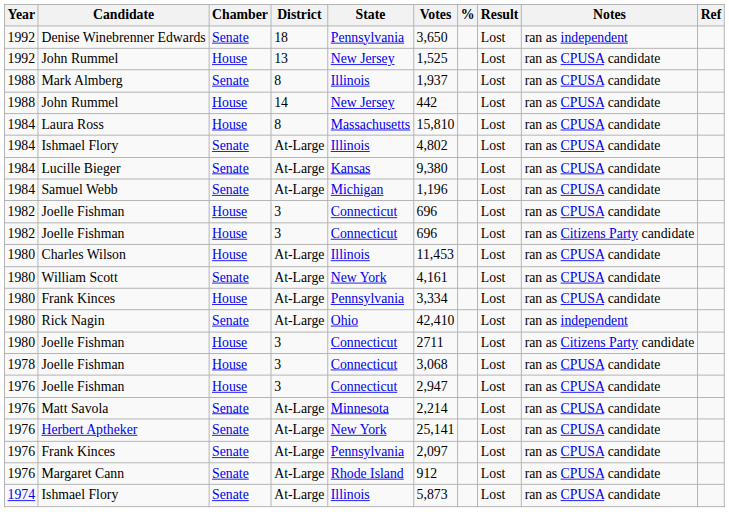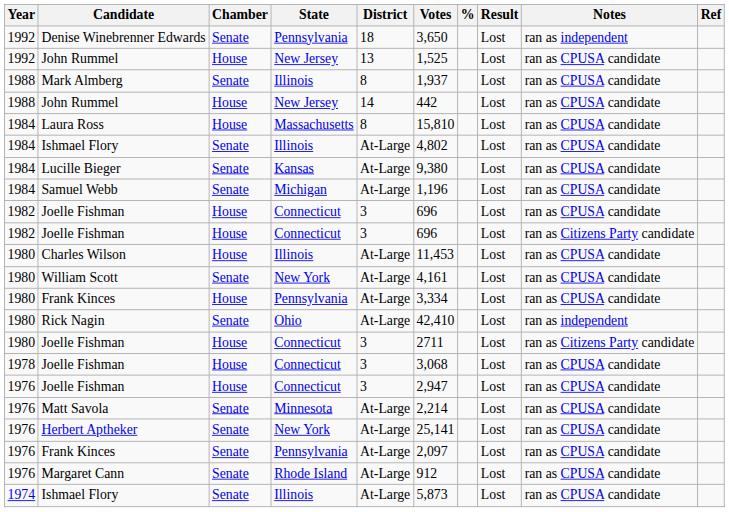columns swapped: State <-> District
